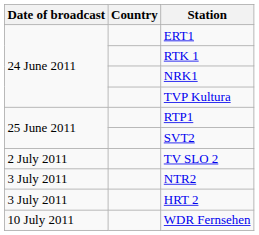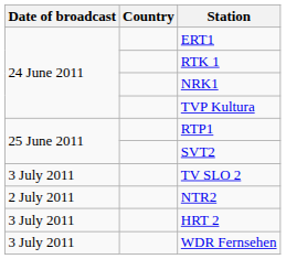TV SLO 2 | Date of broadcast: 2 July 2011 -> 3 July 2011
NTR2 | Date of broadcast: 3 July 2011 -> 2 July 2011
WDR Fernsehen | Date of broadcast: 10 July 2011 -> 3 July 2011
